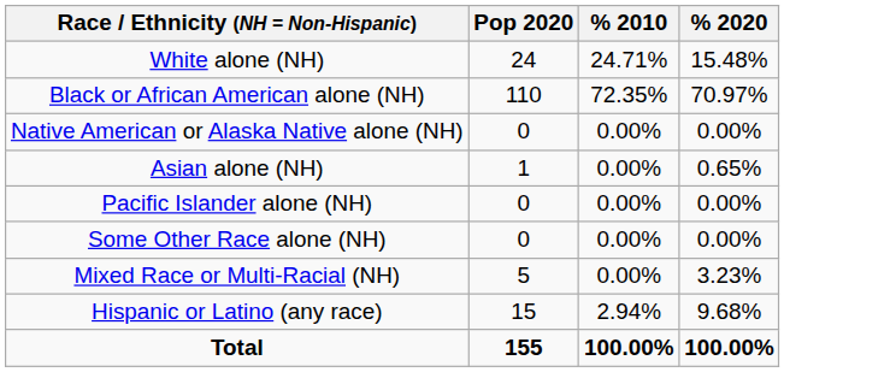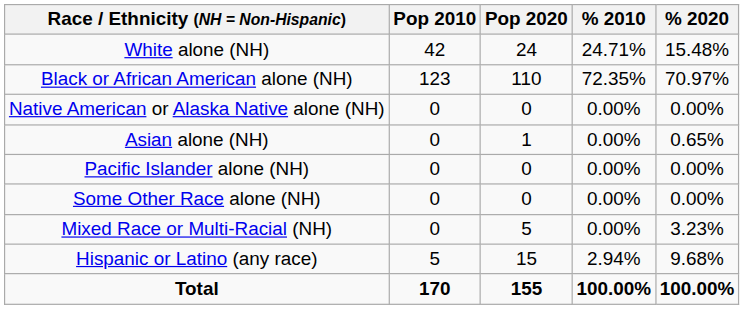+ column: Pop 2010 | 42 | 123 | 0 | 0 | 0 | 0 | 0 | 5 | 170
